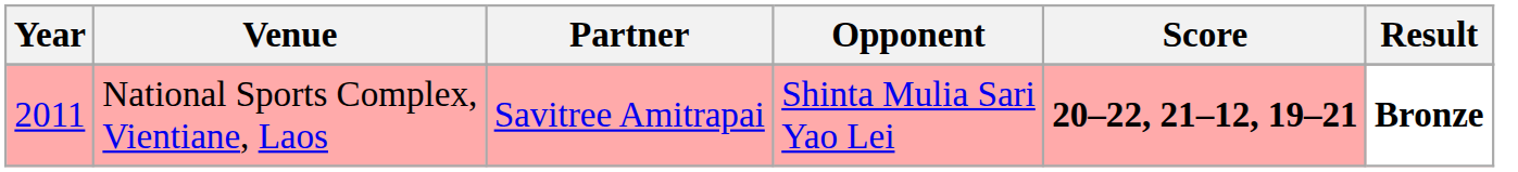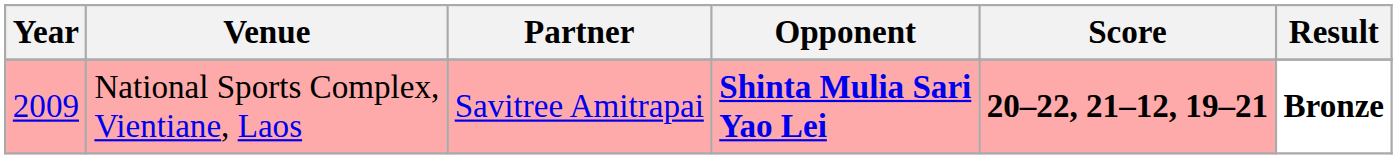National Sports Complex, Vientiane, Laos | Year: 2011 -> 2009
National Sports Complex, Vientiane, Laos | Opponent: normal -> bold
